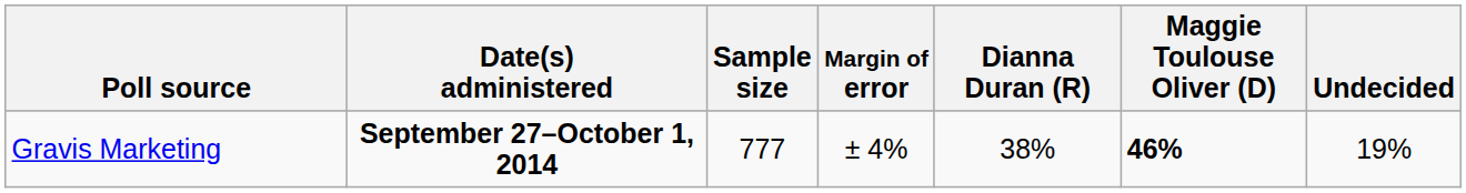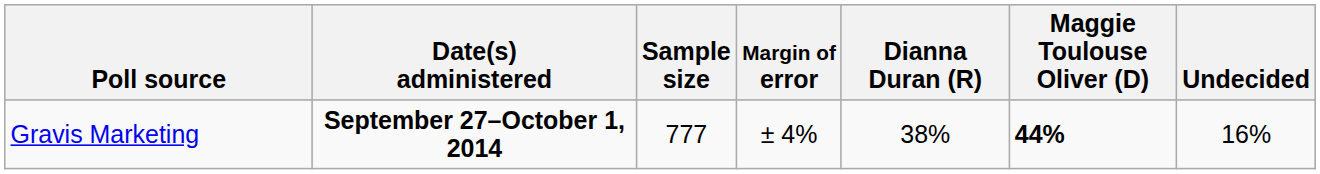Gravis Marketing | Maggie Toulouse Oliver (D): 46% -> 44%
Gravis Marketing | Undecided: 19% -> 16%
